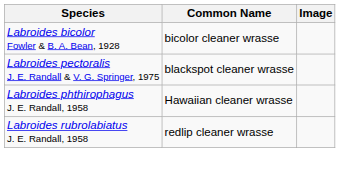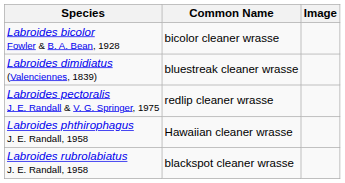+ row: Labroides dimidiatus (Valenciennes, 1839) | bluestreak cleaner wrasse
Labroides pectoralis J. E. Randall & V. G. Springer, 1975 | Common Name: blackspot cleaner wrasse -> redlip cleaner wrasse
Labroides rubrolabiatus J. E. Randall, 1958 | Common Name: redlip cleaner wrasse -> blackspot cleaner wrasse
